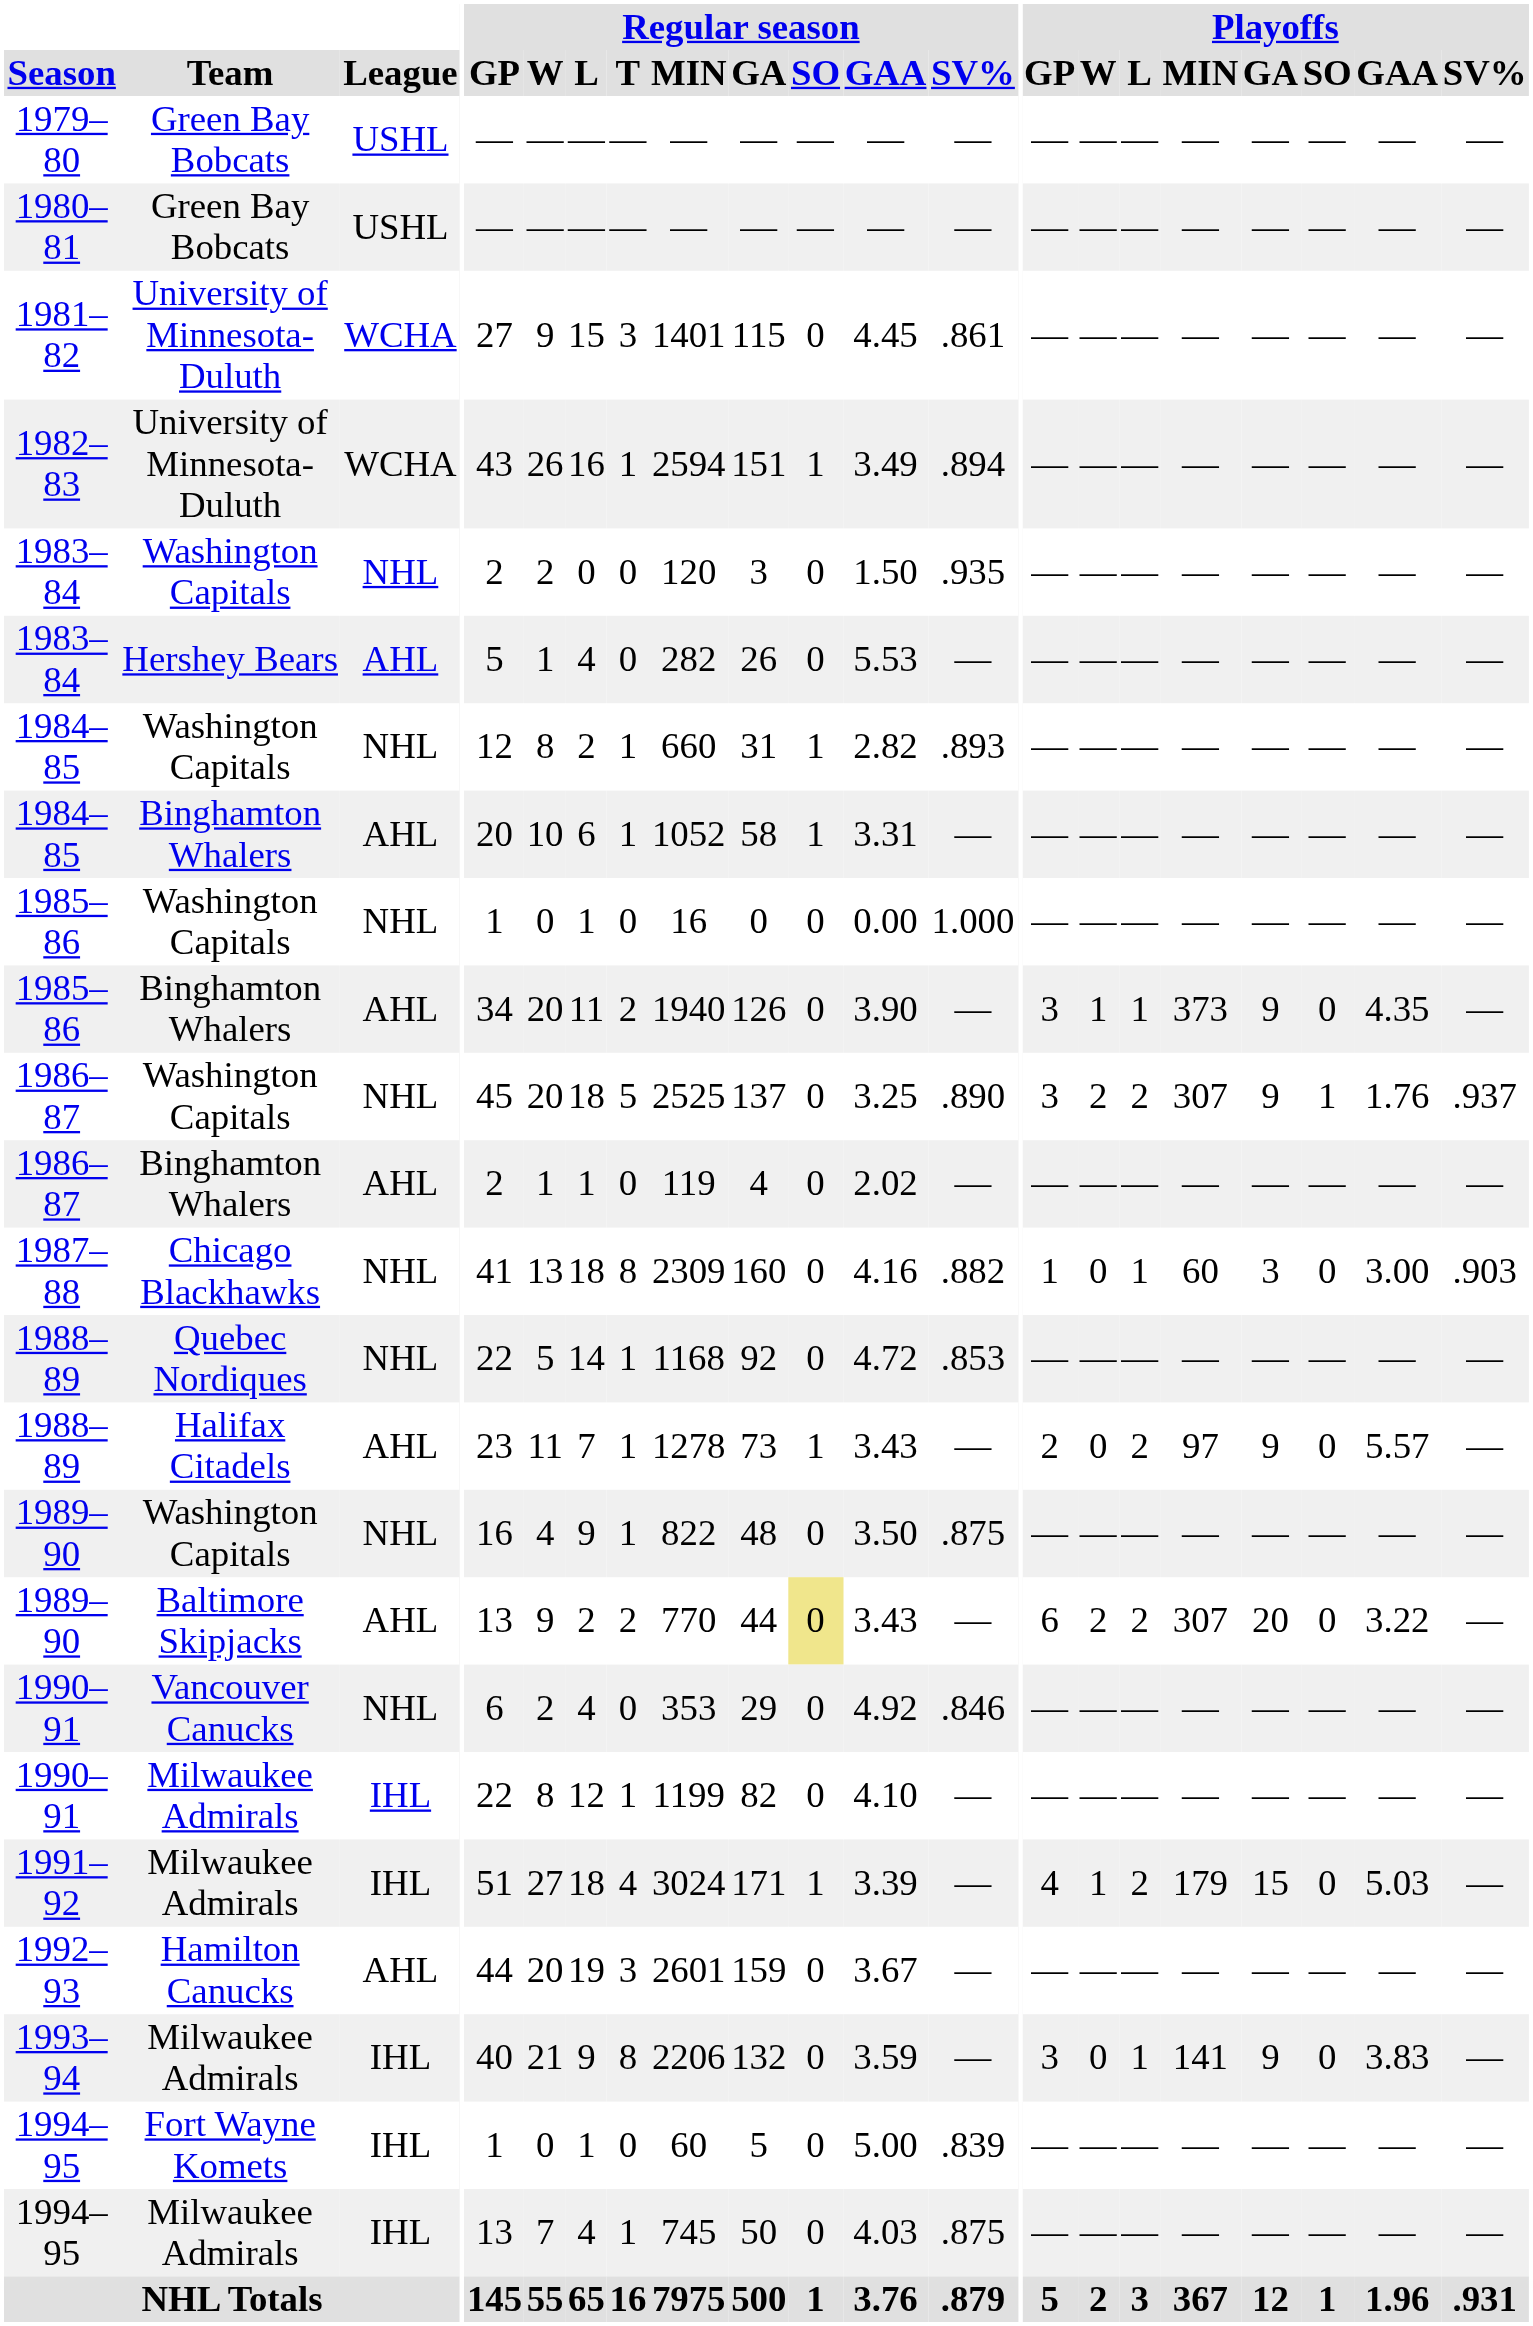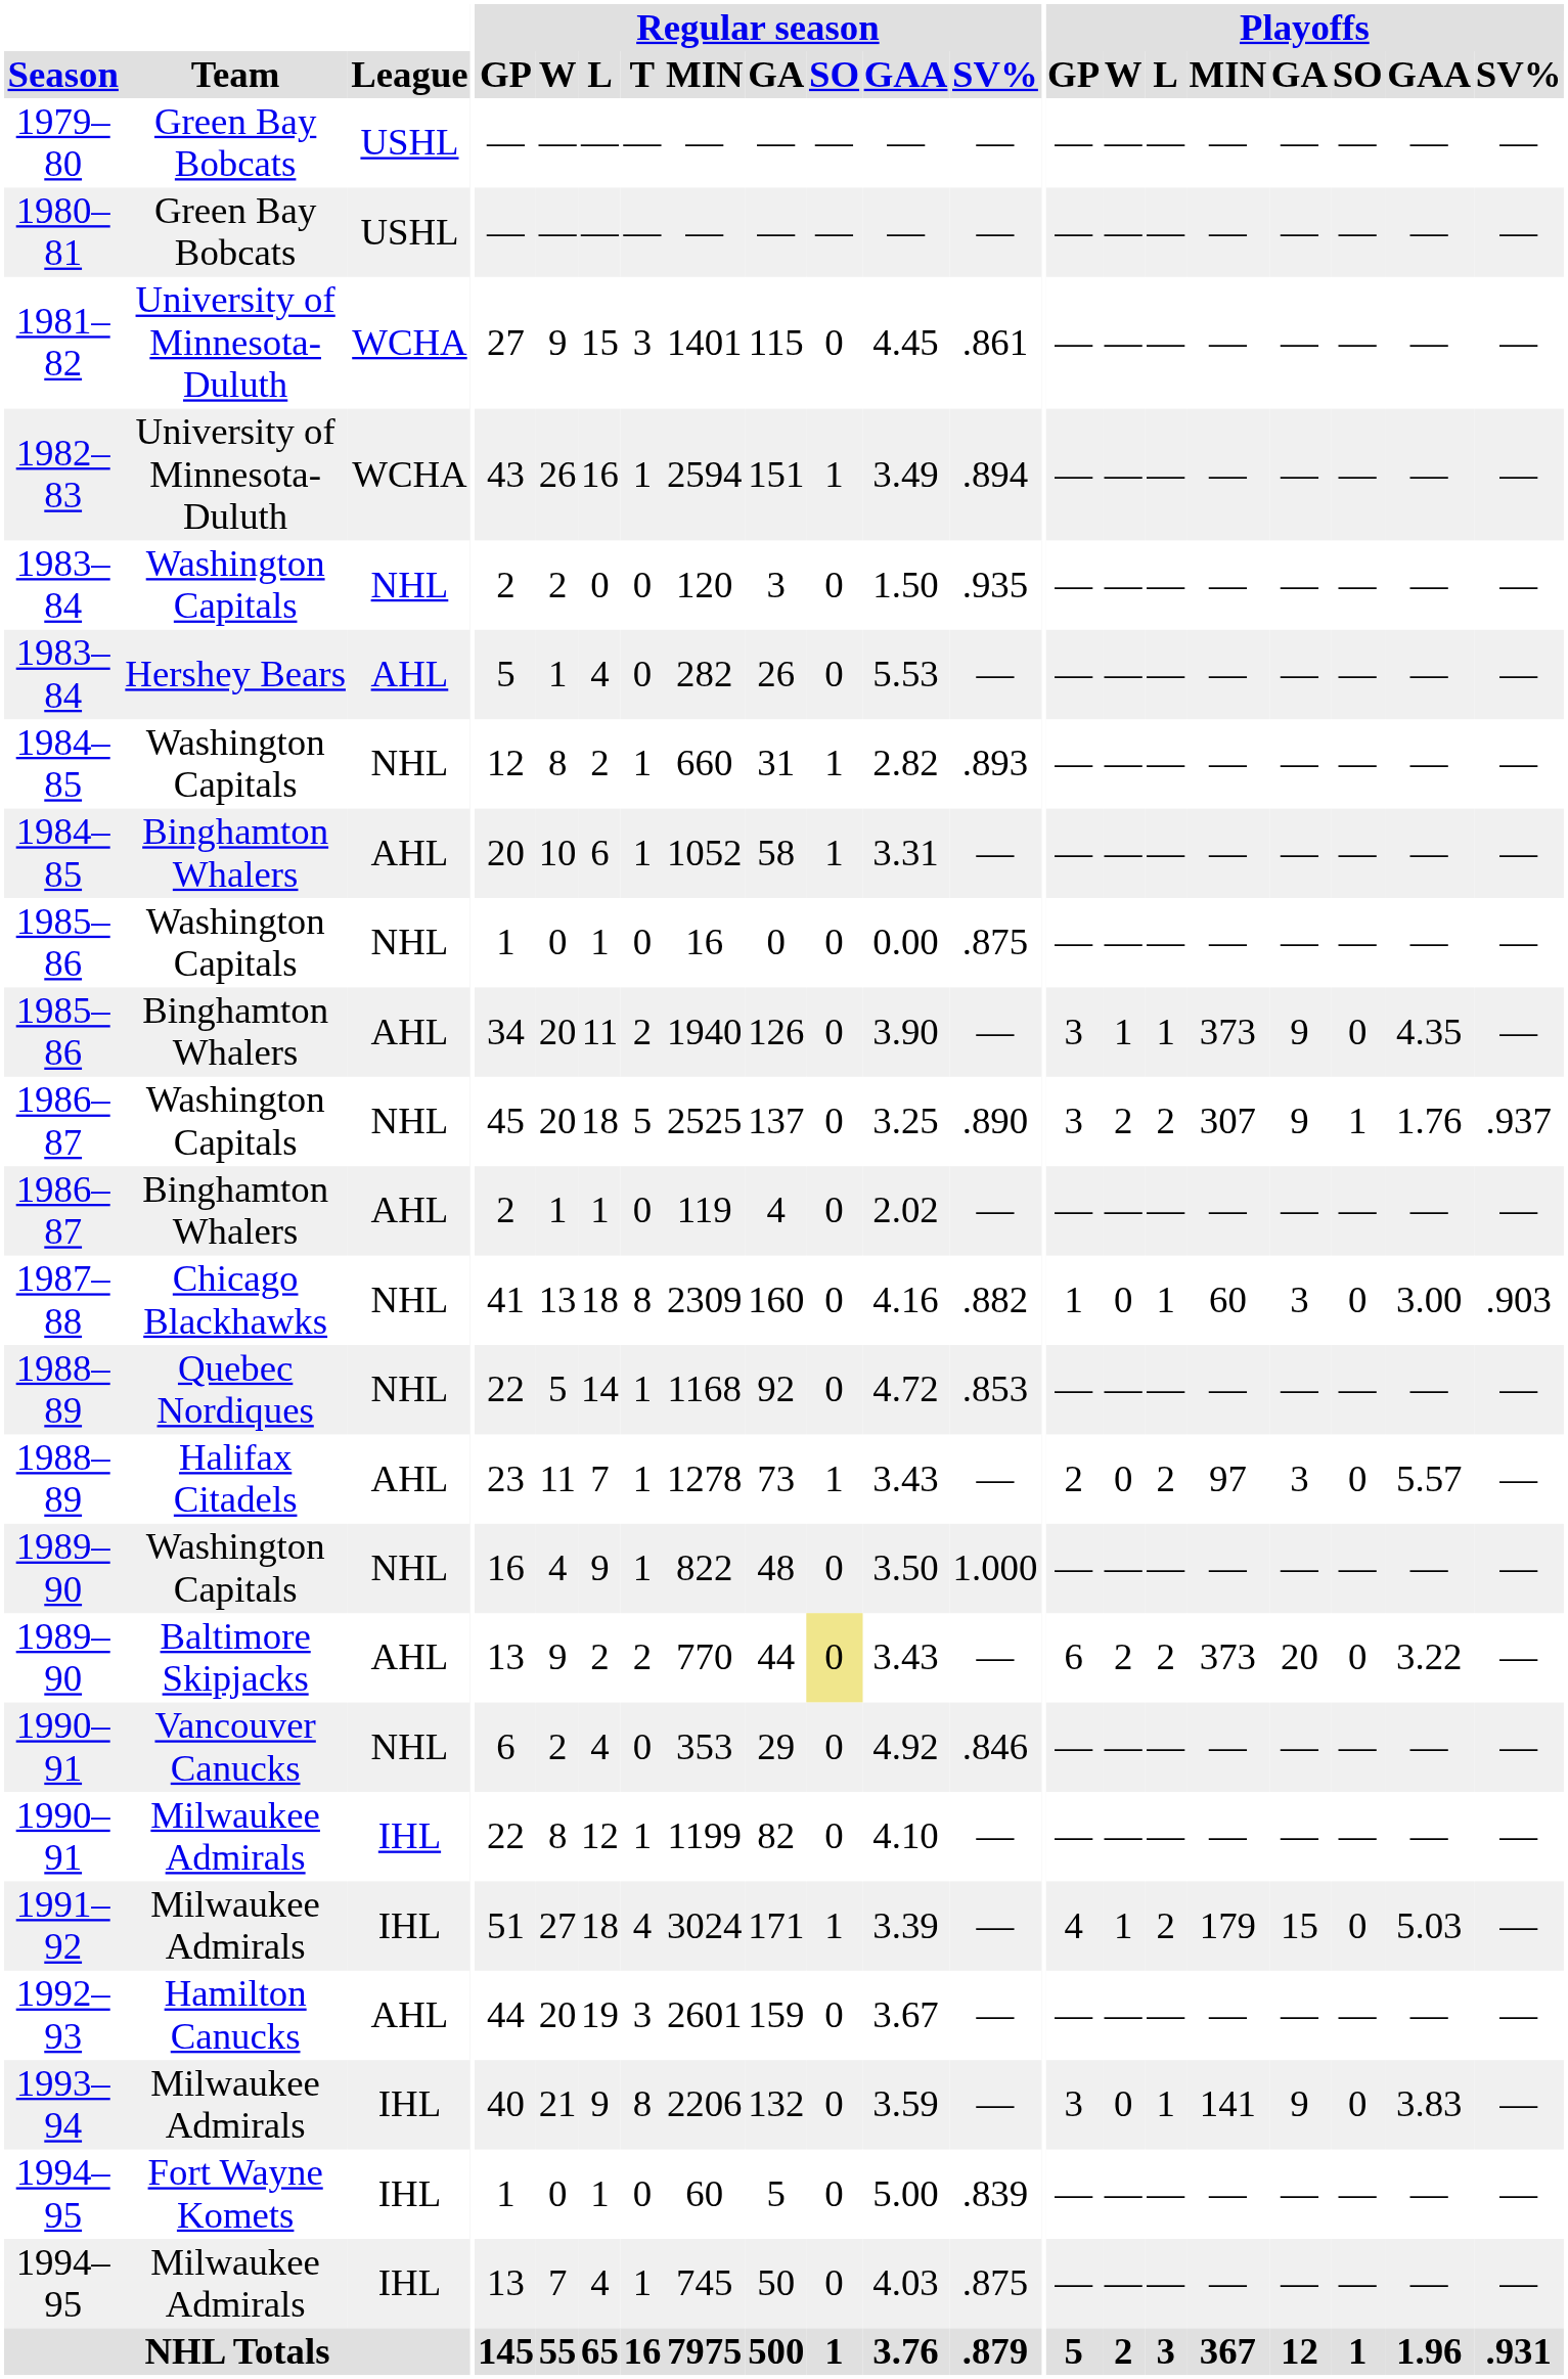1985–86 / Washington Capitals | Regular season / SV%: 1.000 -> .875
1988–89 / Halifax Citadels | Playoffs / GA: 9 -> 3
1989–90 / Washington Capitals | Regular season / SV%: .875 -> 1.000
1989–90 / Baltimore Skipjacks | Playoffs / MIN: 307 -> 373
